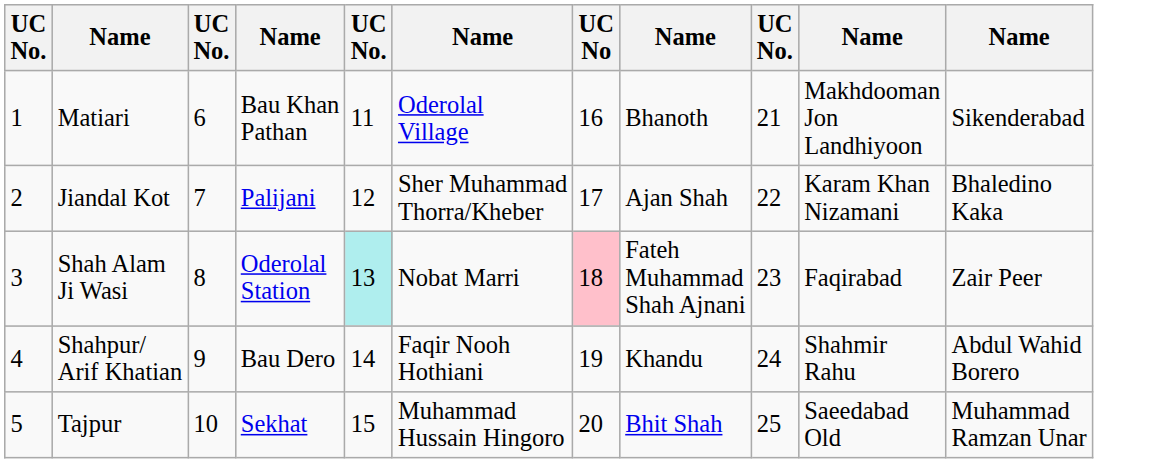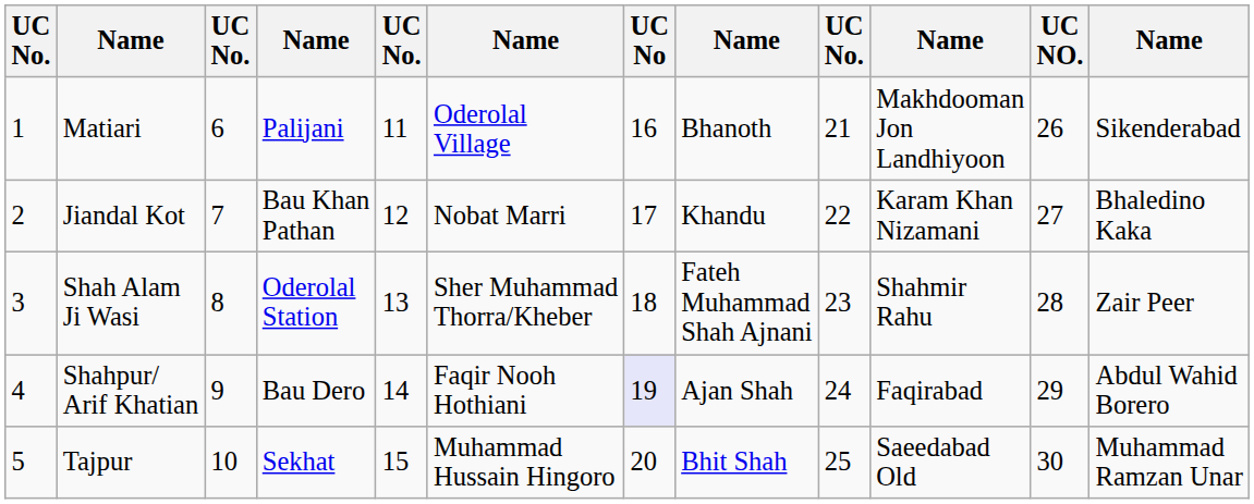+ column: UC NO. | 26 | 27 | 28 | 29 | 30
Matiari | column 4: Bau Khan Pathan -> Palijani
Jiandal Kot | column 4: Palijani -> Bau Khan Pathan
Jiandal Kot | column 6: Sher Muhammad Thorra/Kheber -> Nobat Marri
Jiandal Kot | column 8: Ajan Shah -> Khandu
Shah Alam Ji Wasi | column 5: paleturquoise background -> no background
Shah Alam Ji Wasi | column 6: Nobat Marri -> Sher Muhammad Thorra/Kheber
Shah Alam Ji Wasi | UC No: pink background -> no background
Shah Alam Ji Wasi | column 10: Faqirabad -> Shahmir Rahu
Shahpur/ Arif Khatian | UC No: no background -> lavender background
Shahpur/ Arif Khatian | column 8: Khandu -> Ajan Shah
Shahpur/ Arif Khatian | column 10: Shahmir Rahu -> Faqirabad
